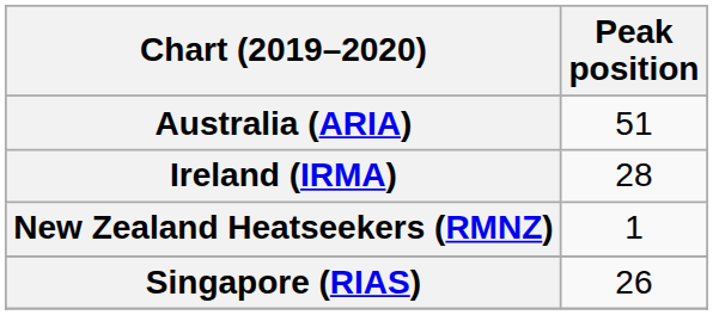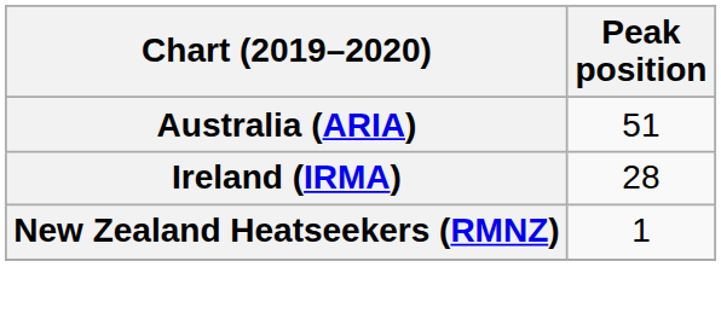- row: Singapore (RIAS) | 26
